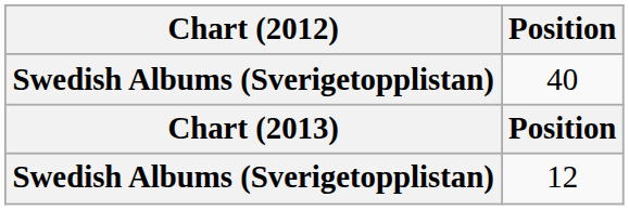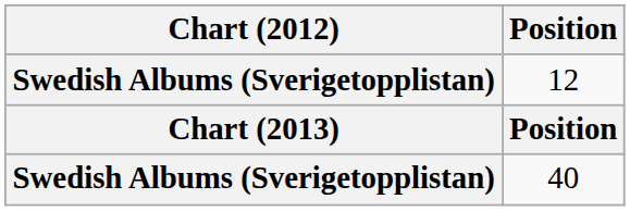rows swapped: 12 <-> 40
